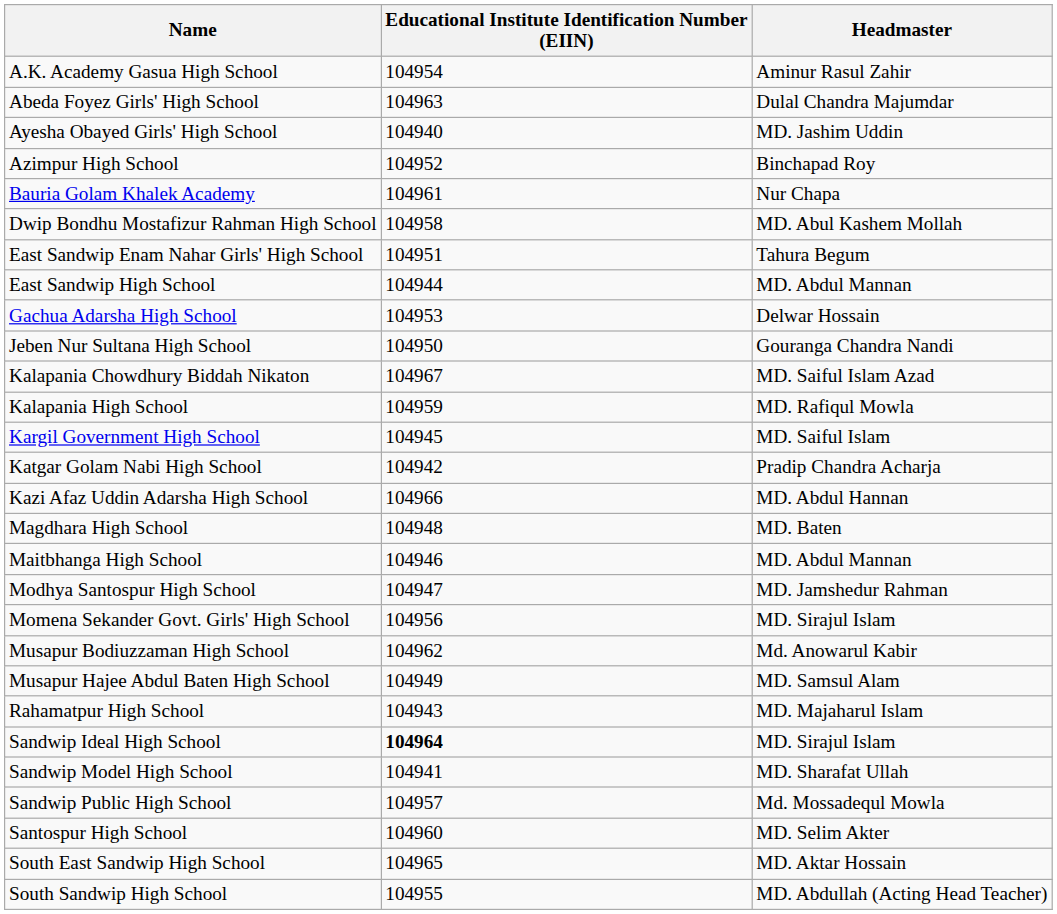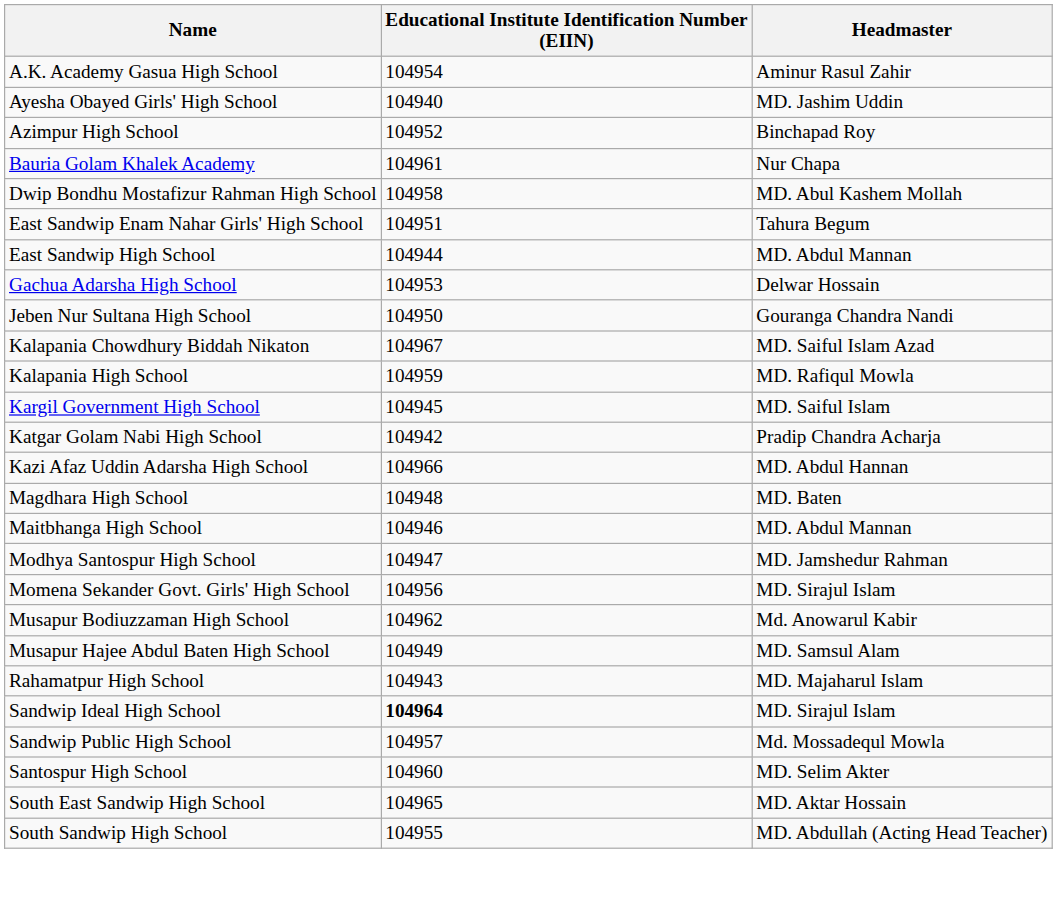- row: Abeda Foyez Girls' High School | 104963 | Dulal Chandra Majumdar
- row: Sandwip Model High School | 104941 | MD. Sharafat Ullah
